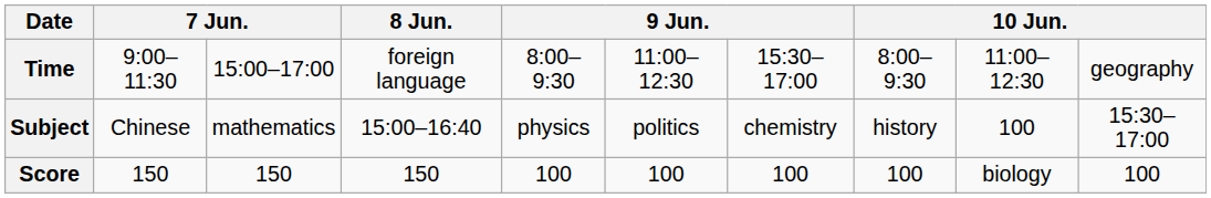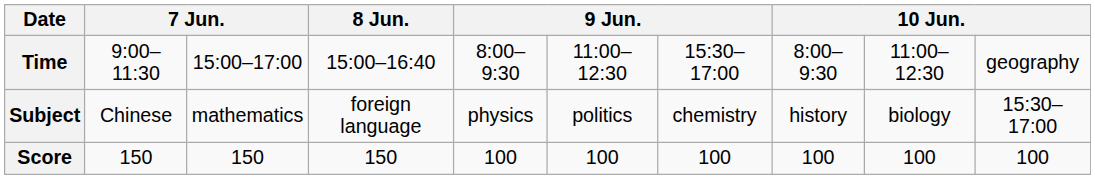Time | 8 Jun.: foreign language -> 15:00–16:40
Subject | 8 Jun.: 15:00–16:40 -> foreign language
Subject | column 9: 100 -> biology
Score | column 9: biology -> 100
